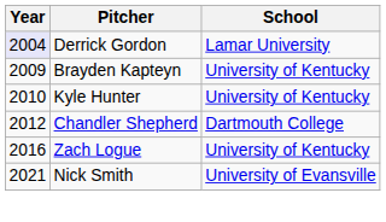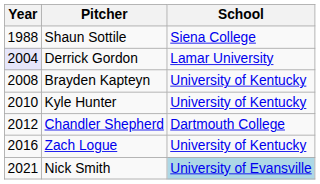+ row: 1988 | Shaun Sottile | Siena College
Brayden Kapteyn | Year: 2009 -> 2008
Nick Smith | School: no background -> lightblue background
